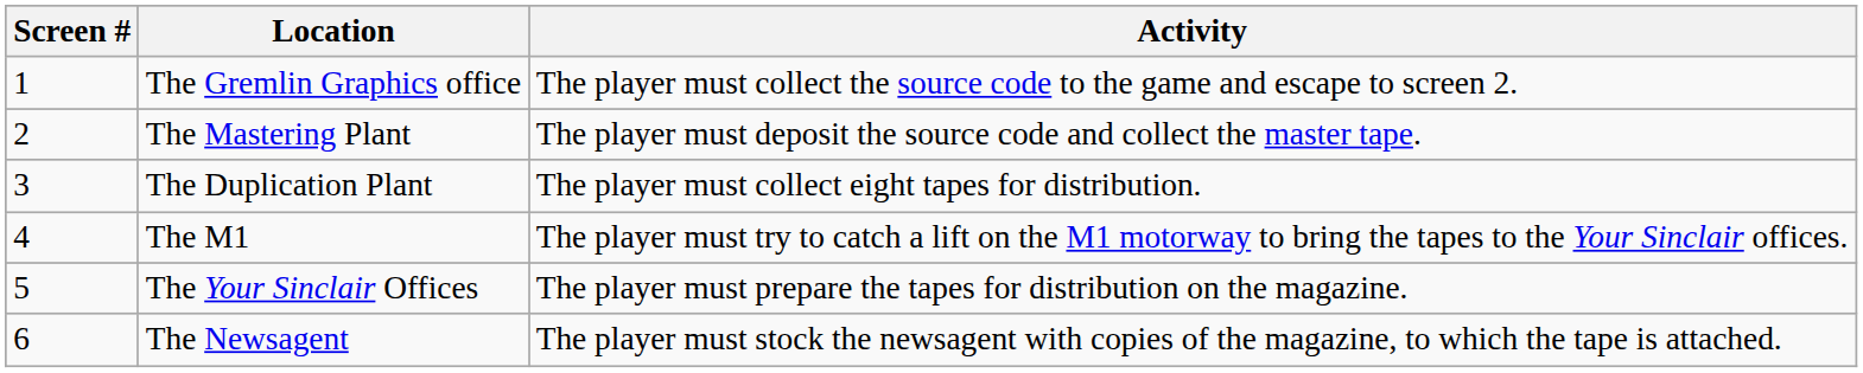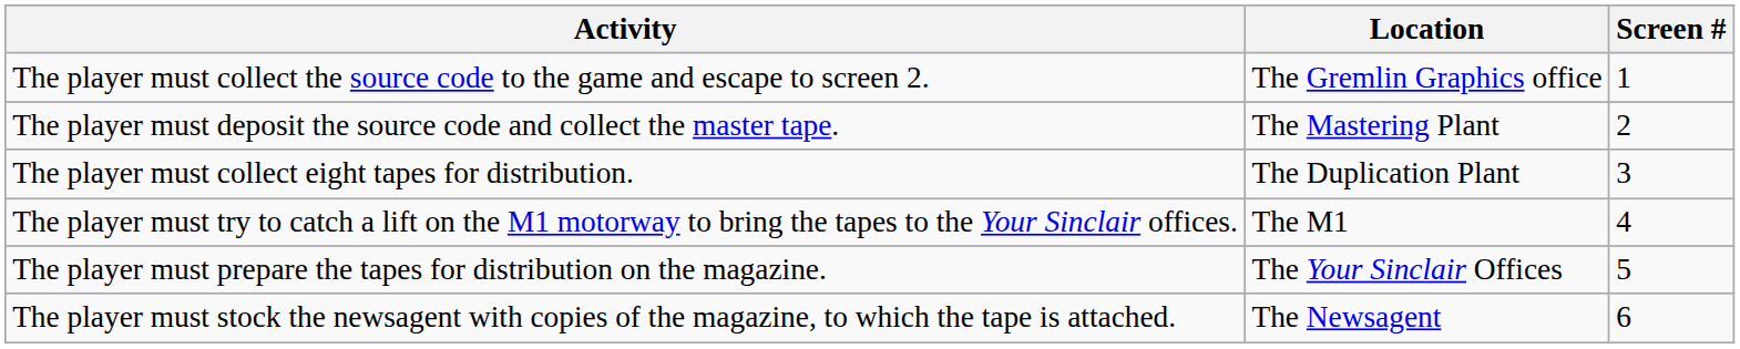columns swapped: Screen # <-> Activity
